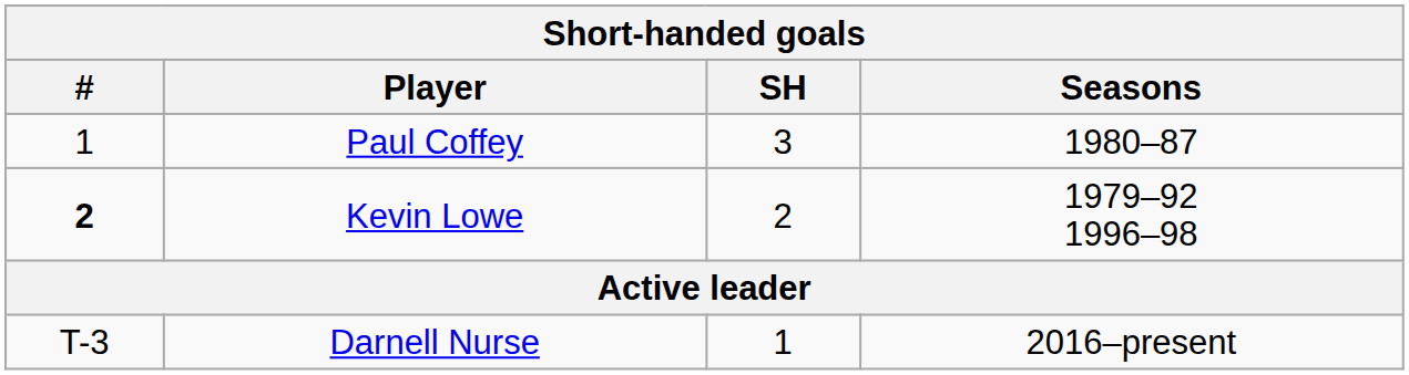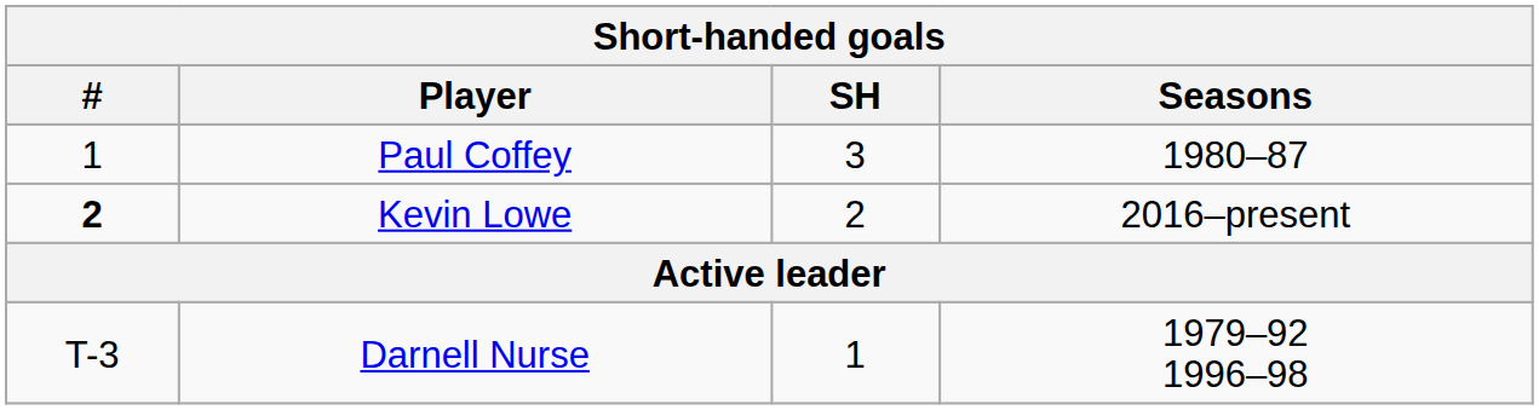Kevin Lowe | Seasons: 1979–92 1996–98 -> 2016–present
Darnell Nurse | Seasons: 2016–present -> 1979–92 1996–98
